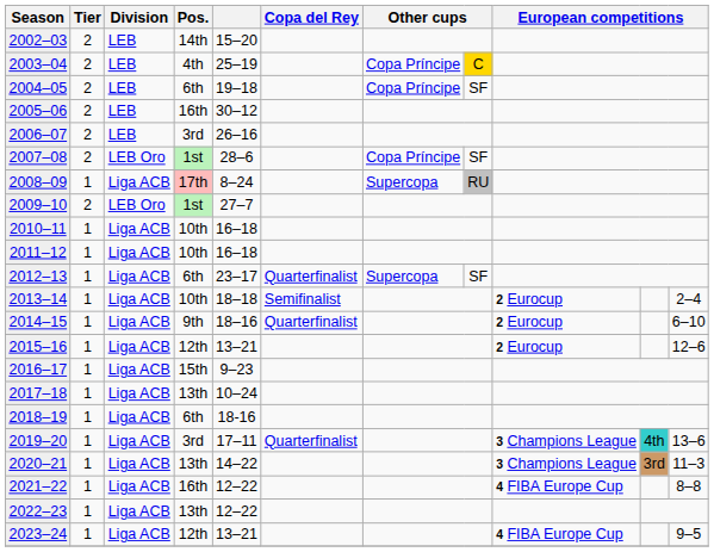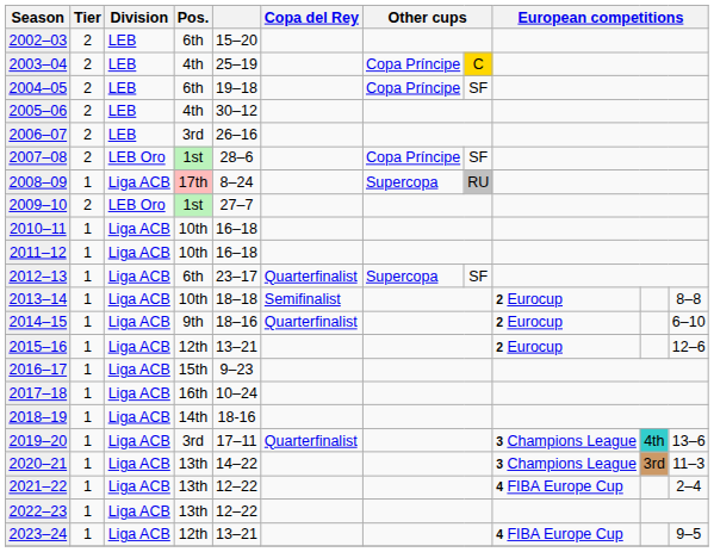2002–03 | Pos.: 14th -> 6th
2005–06 | Pos.: 16th -> 4th
2013–14 | column 11: 2–4 -> 8–8
2017–18 | Pos.: 13th -> 16th
2018–19 | Pos.: 6th -> 14th
2021–22 | Pos.: 16th -> 13th
2021–22 | column 11: 8–8 -> 2–4
